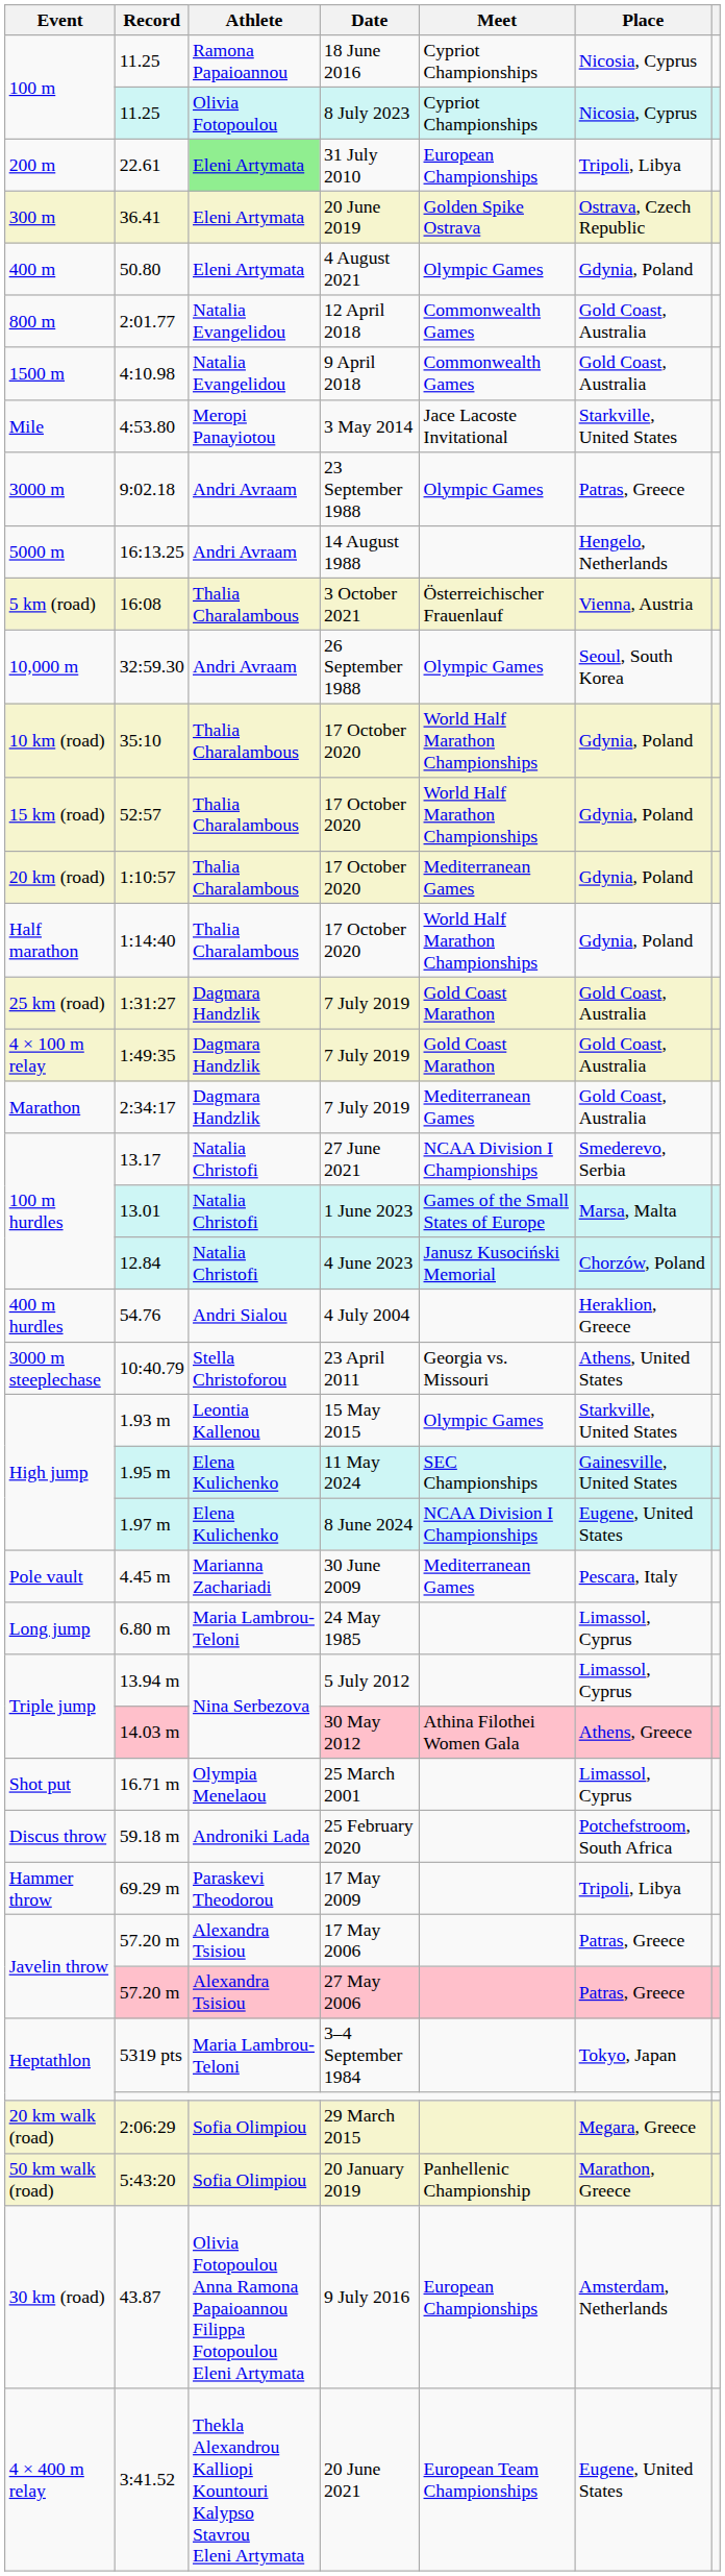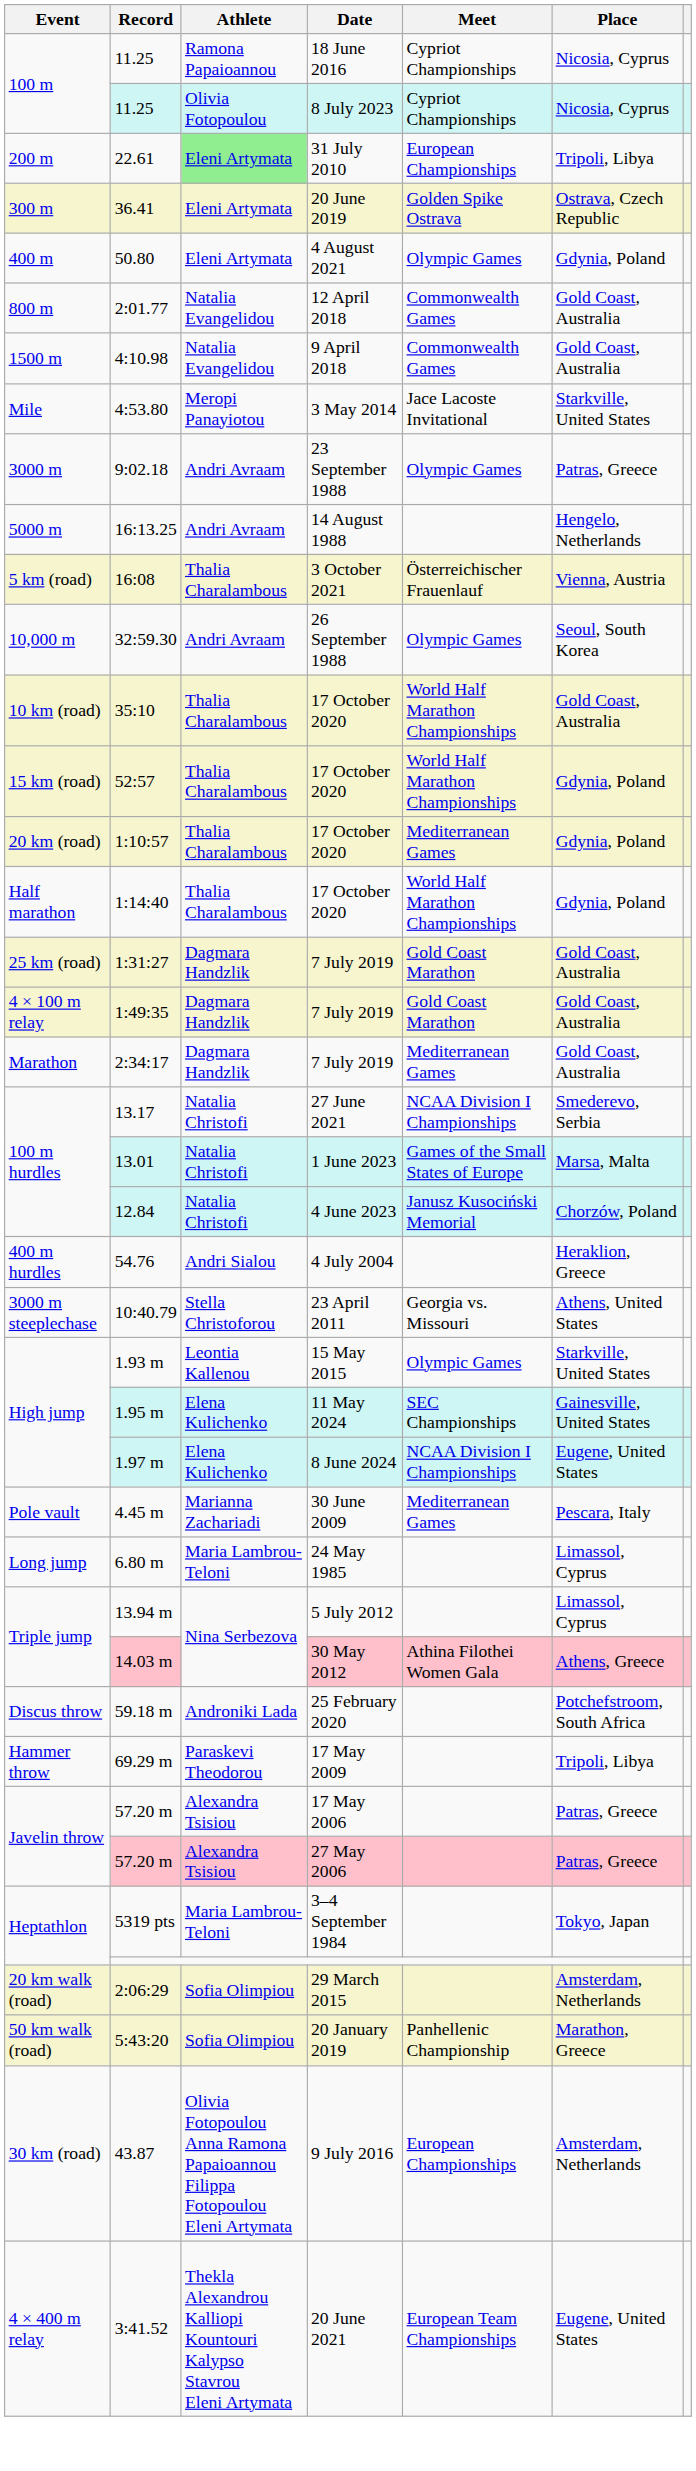35:10 | Place: Gdynia, Poland -> Gold Coast, Australia
- row: Shot put | 16.71 m | Olympia Menelaou | 25 March 2001 | Limassol, Cyprus
2:06:29 | Place: Megara, Greece -> Amsterdam, Netherlands
